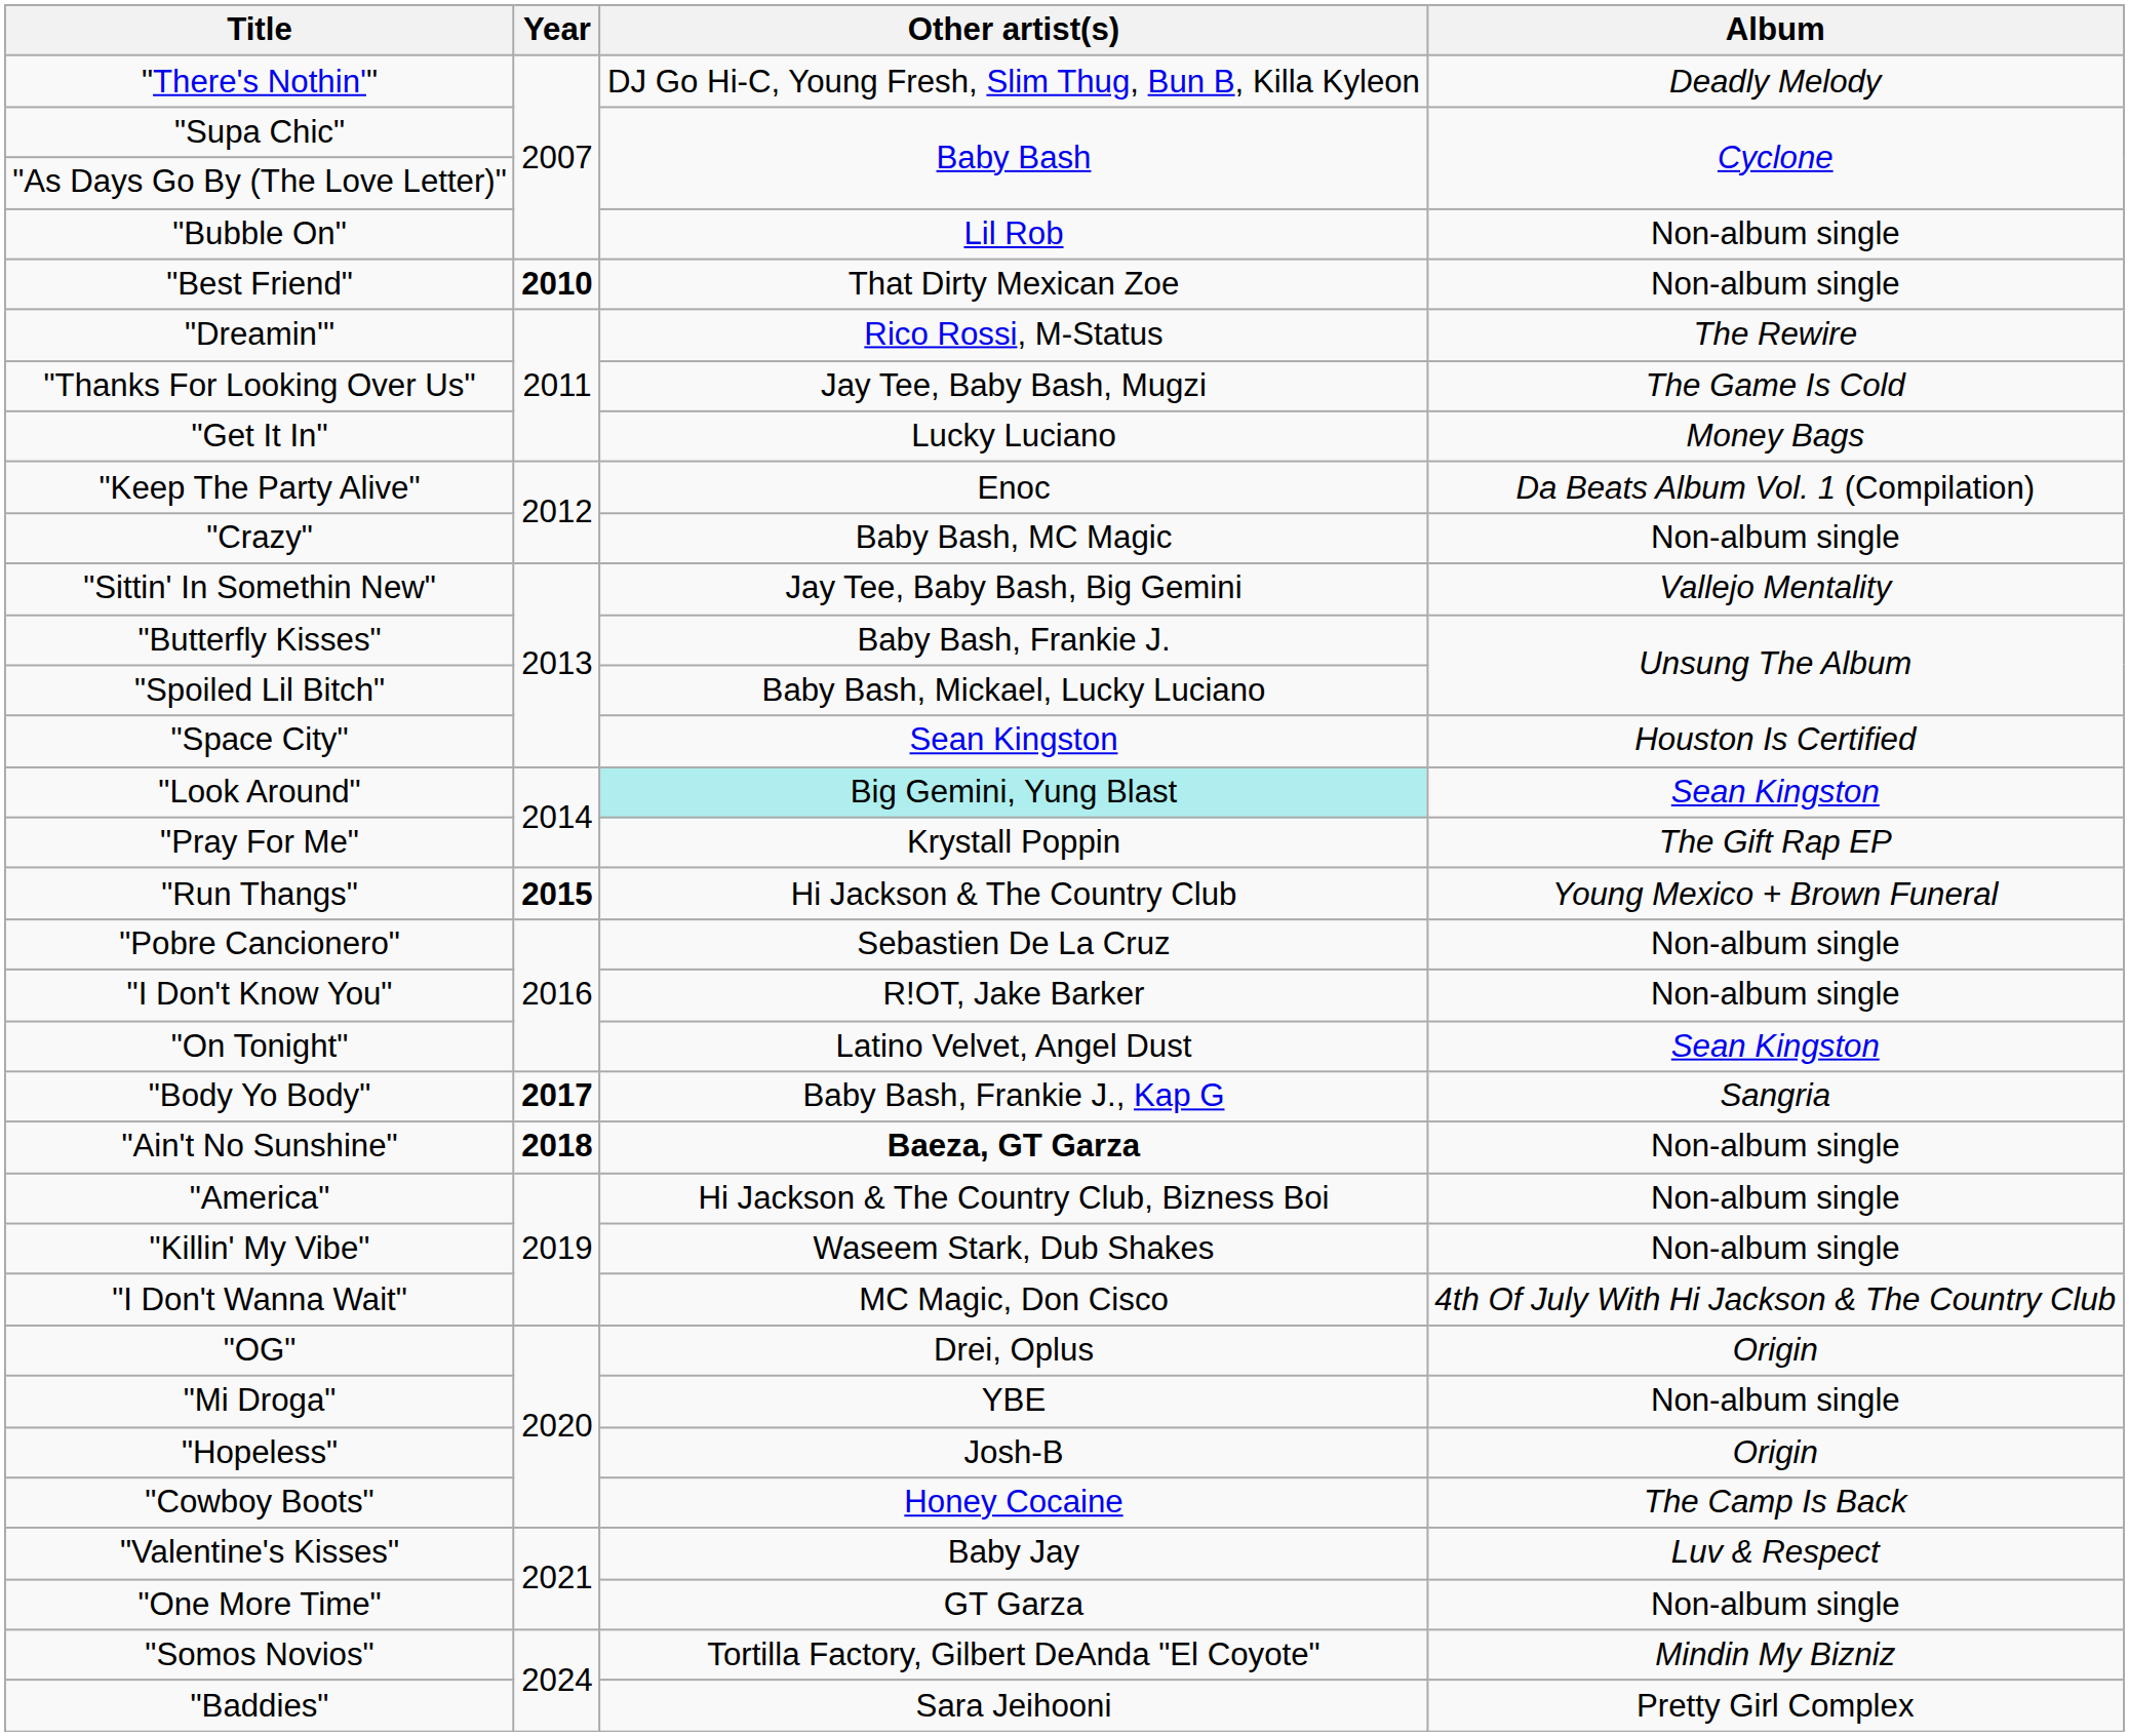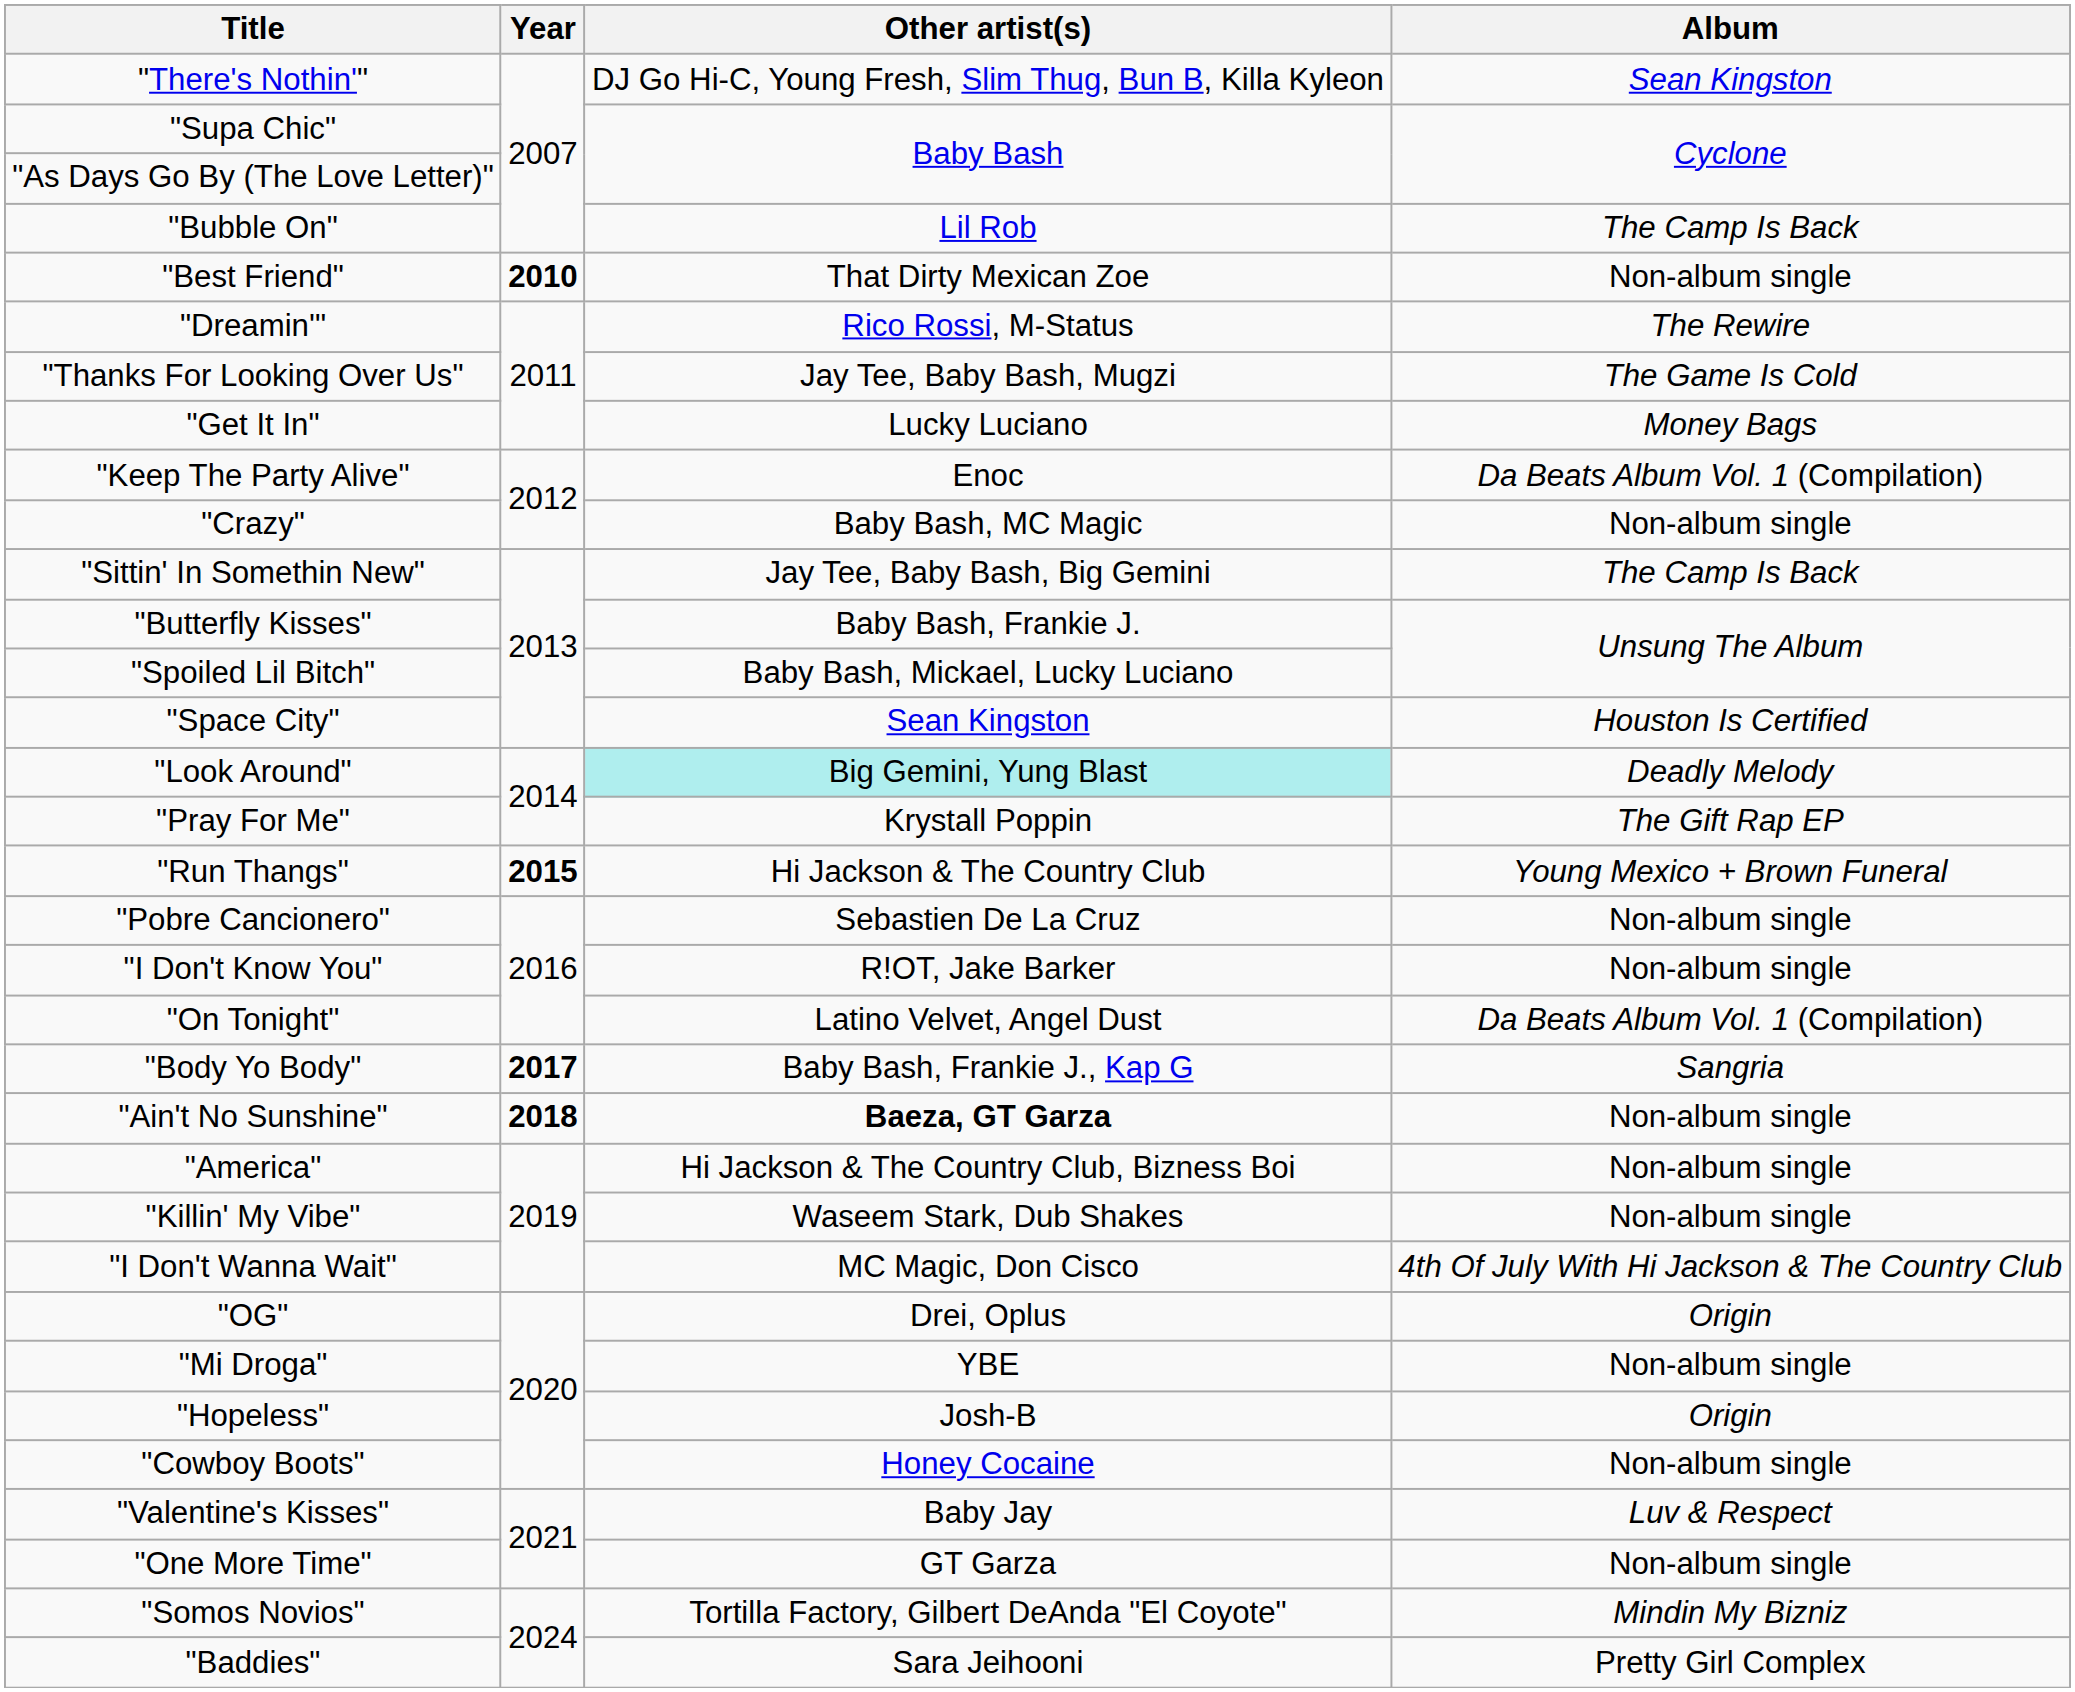"There's Nothin'" | Album: Deadly Melody -> Sean Kingston
"Bubble On" | Album: Non-album single -> The Camp Is Back
"Sittin' In Somethin New" | Album: Vallejo Mentality -> The Camp Is Back
"Look Around" | Album: Sean Kingston -> Deadly Melody
"On Tonight" | Album: Sean Kingston -> Da Beats Album Vol. 1 (Compilation)
"Cowboy Boots" | Album: The Camp Is Back -> Non-album single
